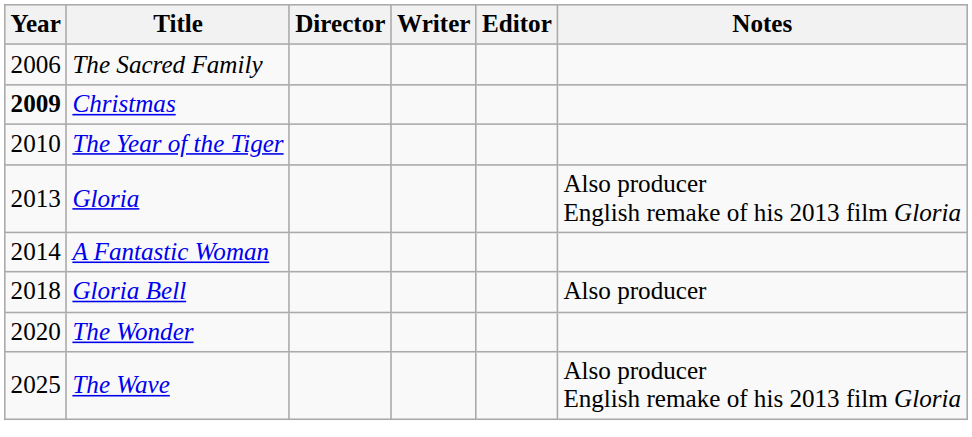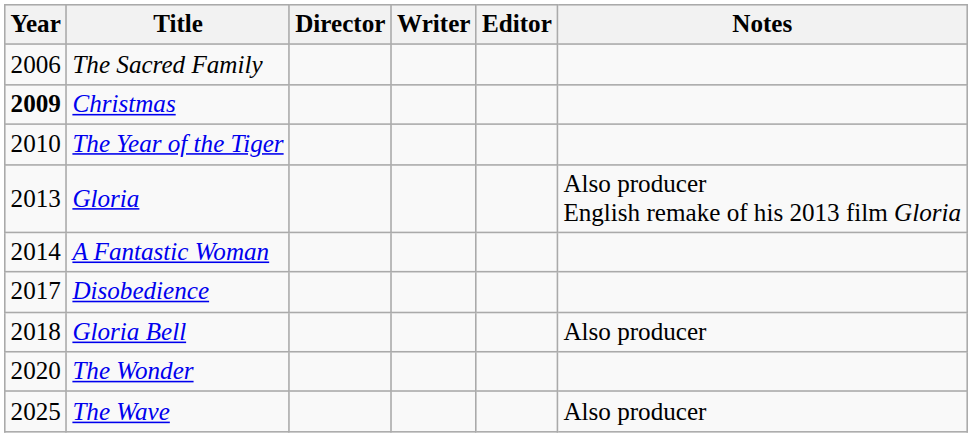+ row: 2017 | Disobedience
The Wave | Notes: Also producer English remake of his 2013 film Gloria -> Also producer
